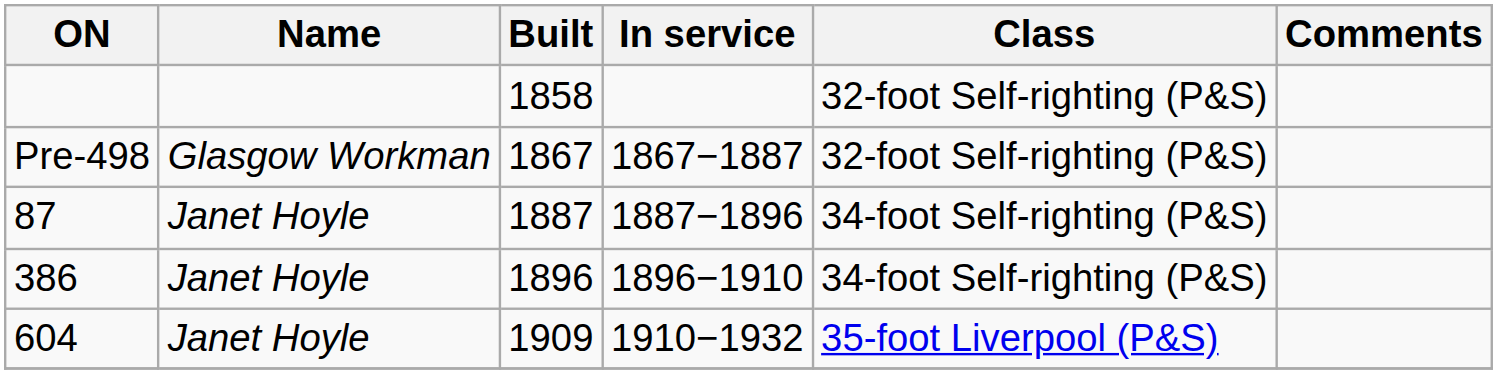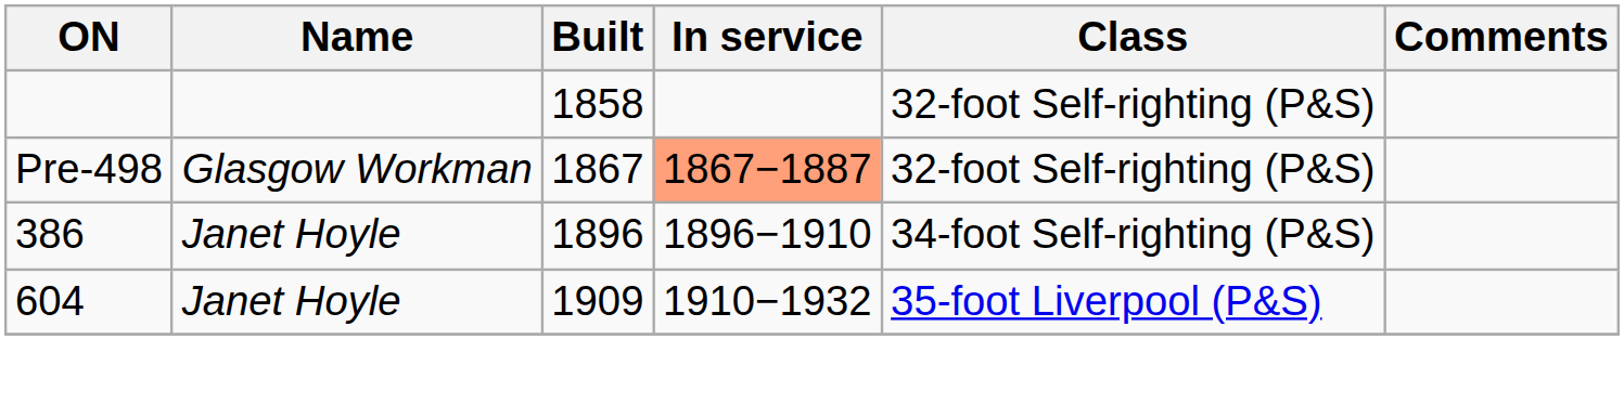Pre-498 | In service: no background -> lightsalmon background
- row: 87 | Janet Hoyle | 1887 | 1887−1896 | 34-foot Self-righting (P&S)
